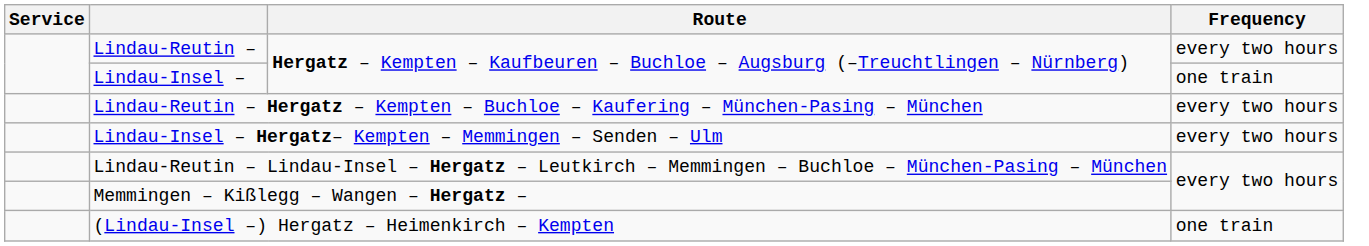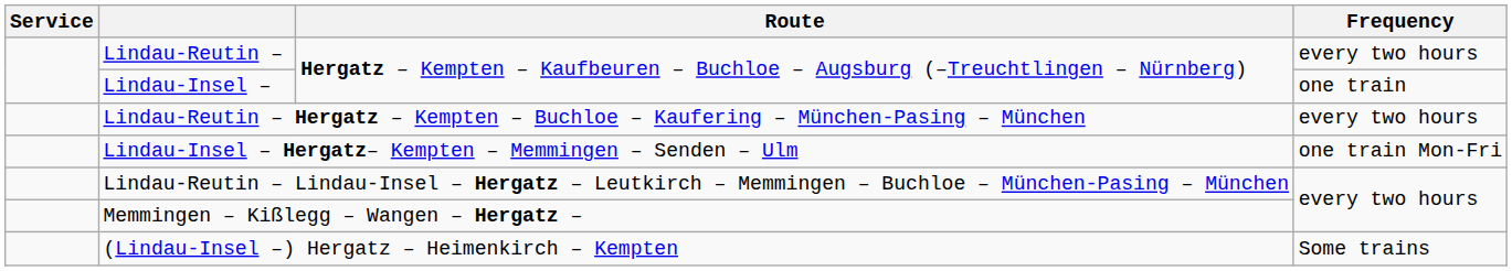Lindau-Insel – Hergatz– Kempten – Memmingen – Senden – Ulm | Frequency: every two hours -> one train Mon-Fri
(Lindau-Insel –) Hergatz – Heimenkirch – Kempten | Frequency: one train -> Some trains
